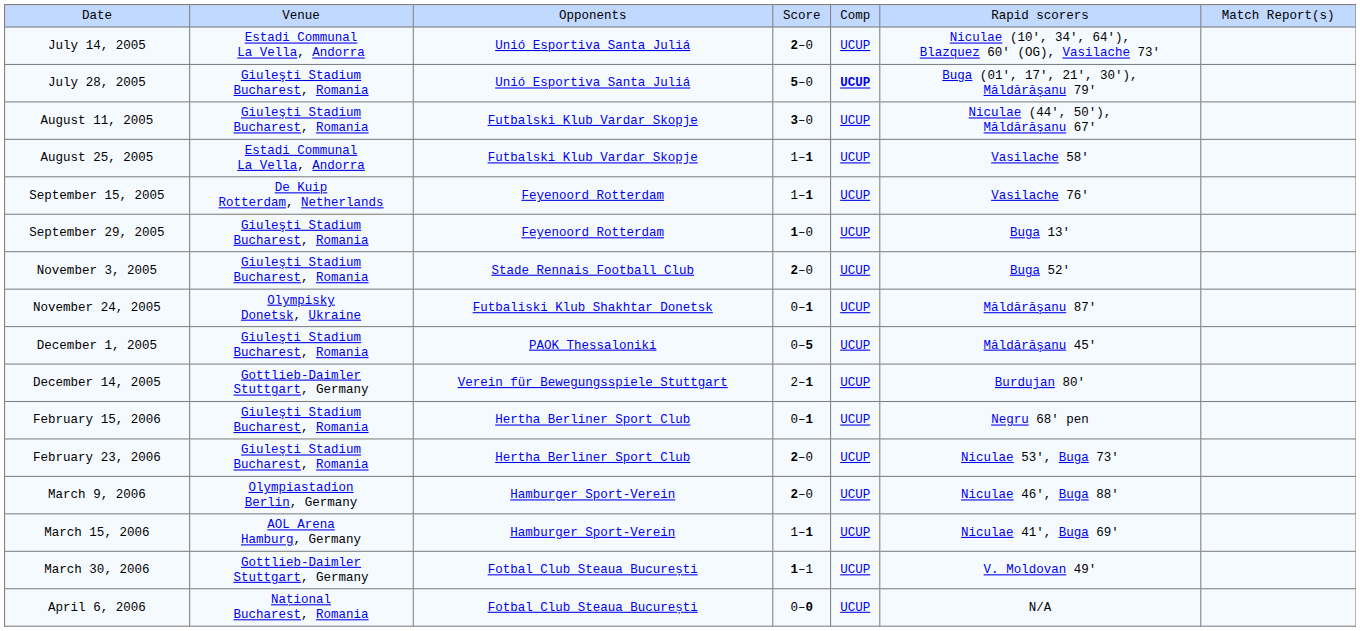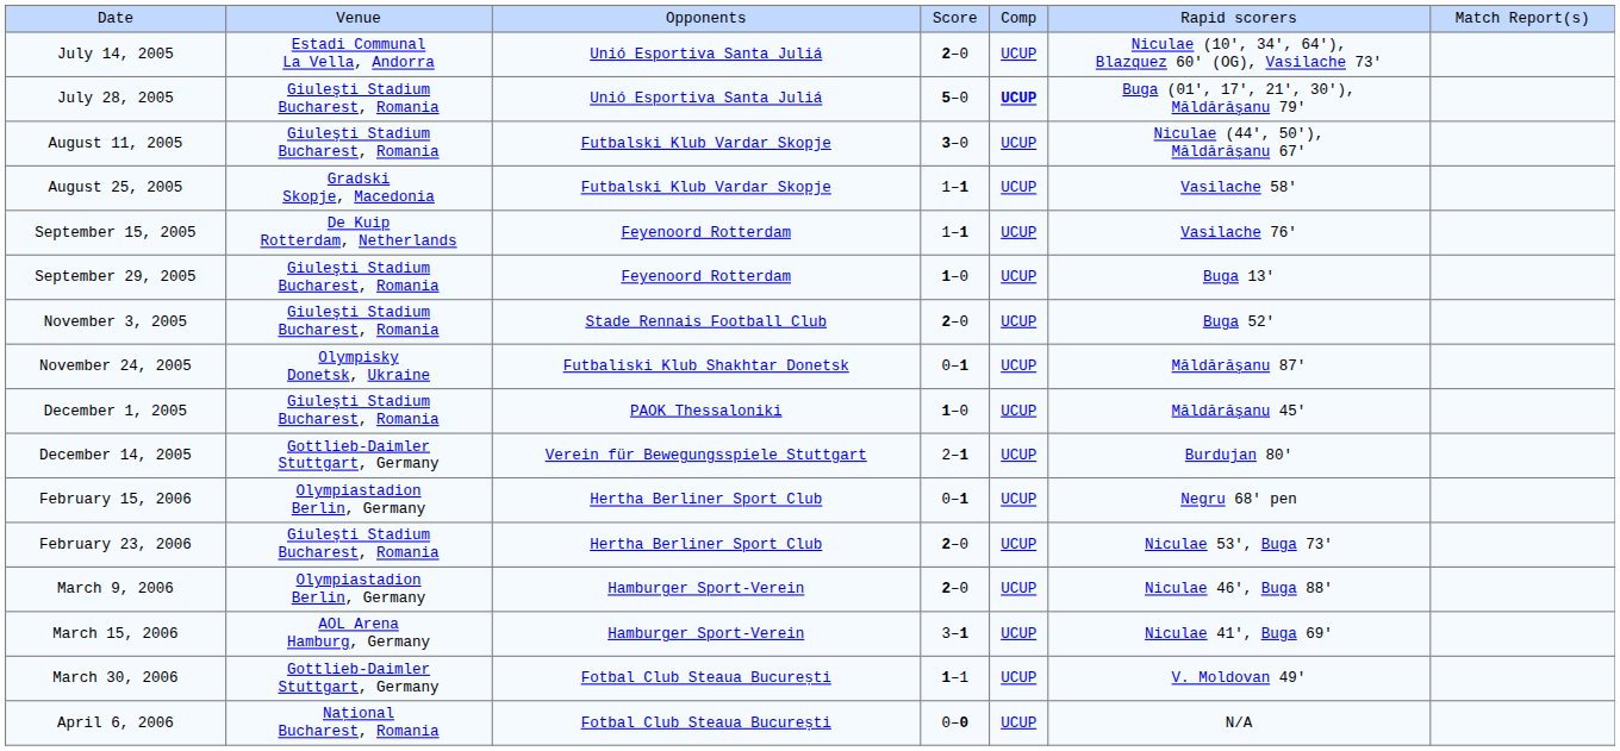August 25, 2005 | column 2: Estadi Communal La Vella, Andorra -> Gradski Skopje, Macedonia
December 1, 2005 | column 4: 0–5 -> 1–0
February 15, 2006 | column 2: Giuleşti Stadium Bucharest, Romania -> Olympiastadion Berlin, Germany
March 15, 2006 | column 4: 1–1 -> 3–1
